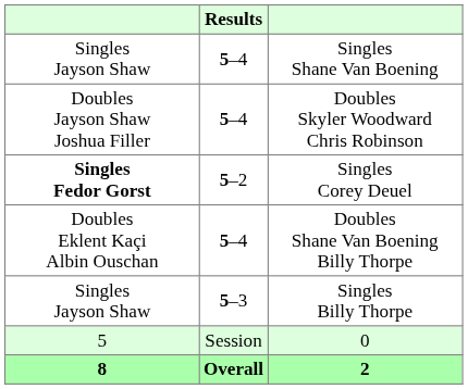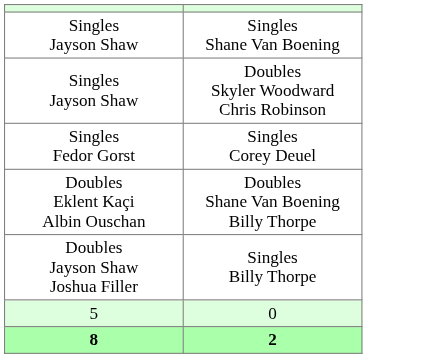- column: Results | 5–4 | 5–4 | 5–2 | 5–4 | 5–3 | Session | Overall
Doubles Skyler Woodward Chris Robinson | column 1: Doubles Jayson Shaw Joshua Filler -> Singles Jayson Shaw
Singles Corey Deuel | column 1: bold -> normal
Singles Billy Thorpe | column 1: Singles Jayson Shaw -> Doubles Jayson Shaw Joshua Filler
